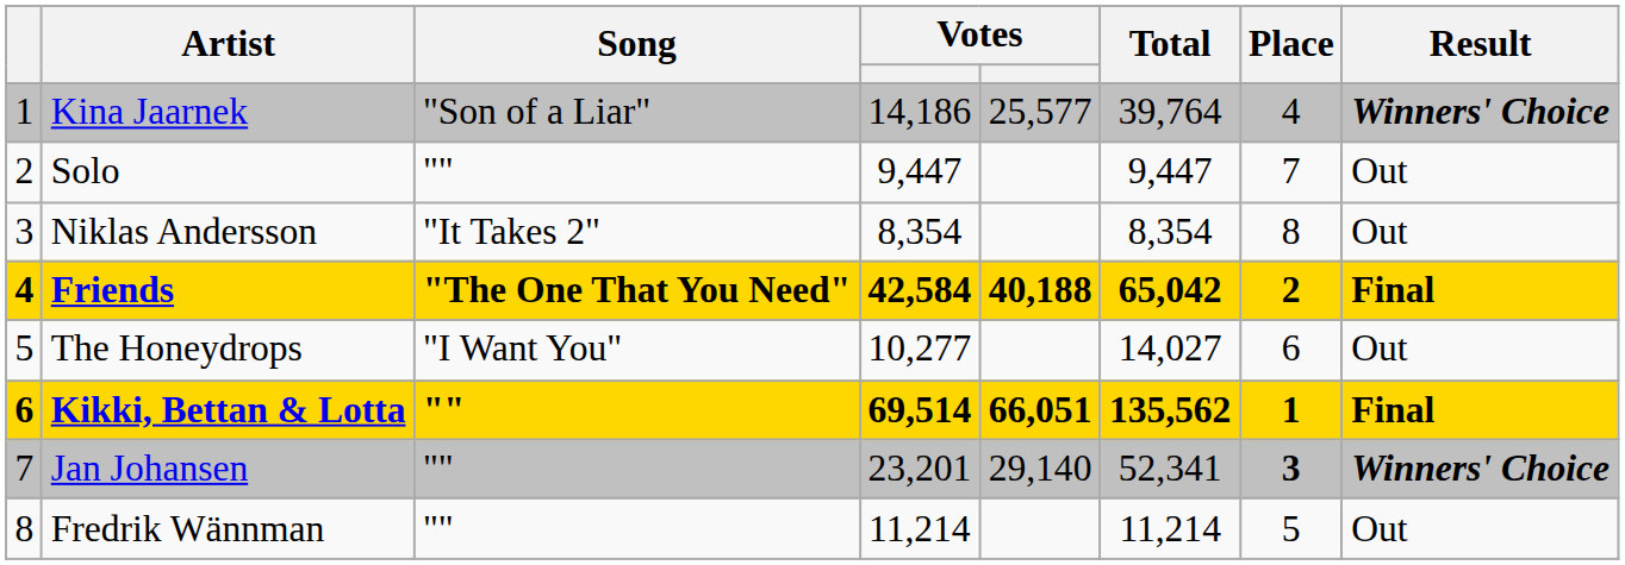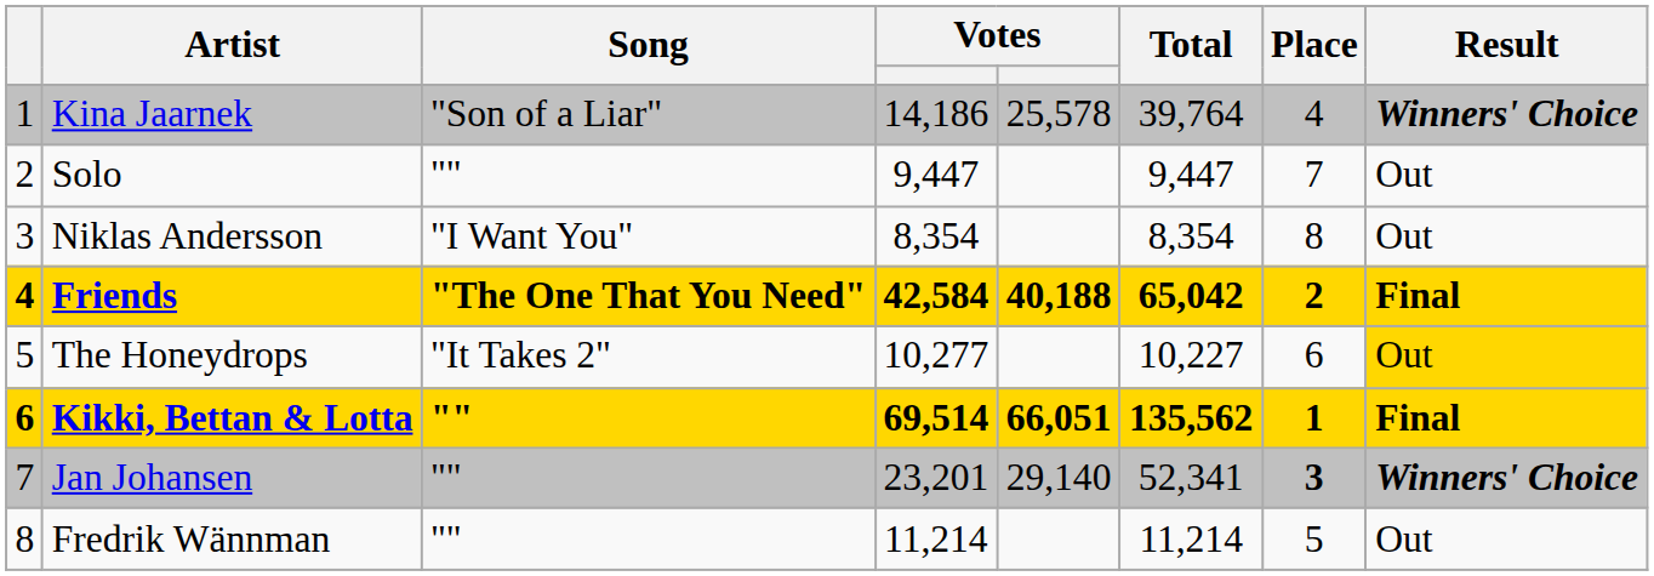Kina Jaarnek | column 5: 25,577 -> 25,578
Niklas Andersson | Song: "It Takes 2" -> "I Want You"
The Honeydrops | Song: "I Want You" -> "It Takes 2"
The Honeydrops | Total: 14,027 -> 10,227
The Honeydrops | Result: no background -> gold background
